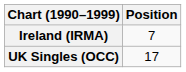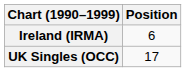Ireland (IRMA) | Position: 7 -> 6
